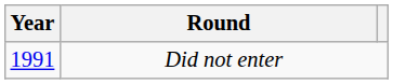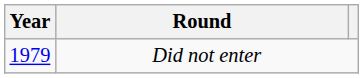Did not enter | Year: 1991 -> 1979
